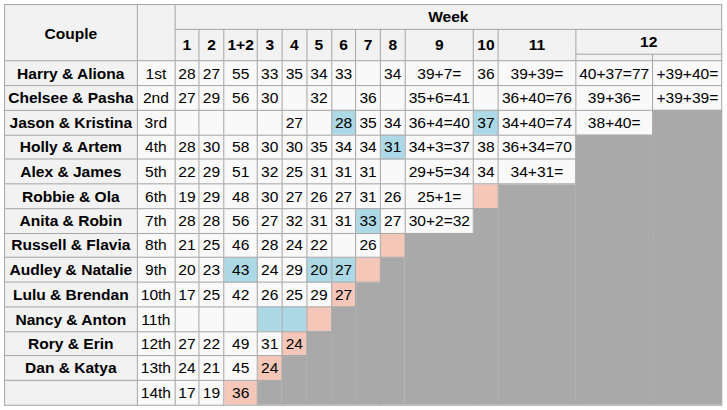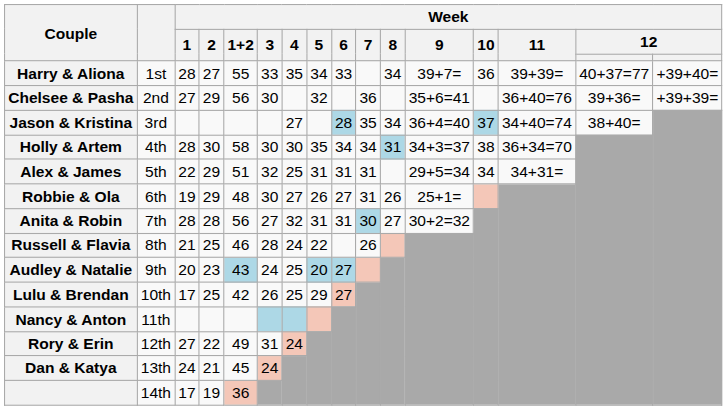Anita & Robin | Week / 7: 33 -> 30
Audley & Natalie | Week / 4: 29 -> 25
